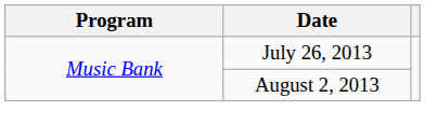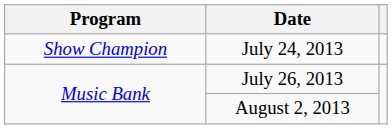+ row: Show Champion | July 24, 2013
